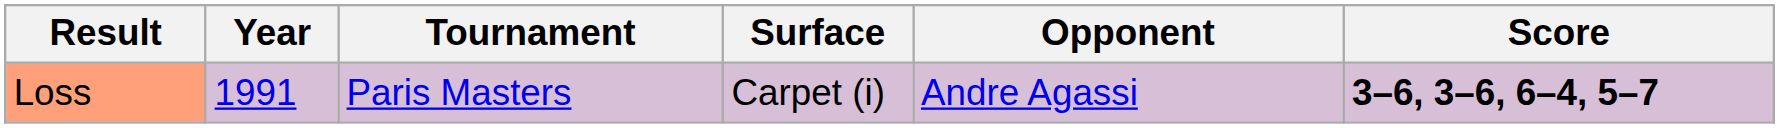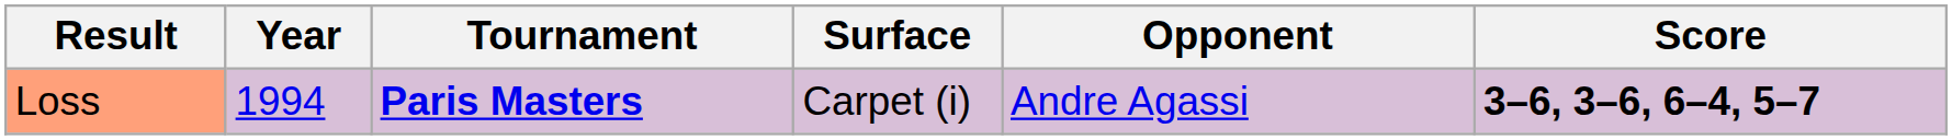Loss | Year: 1991 -> 1994
Loss | Tournament: normal -> bold
